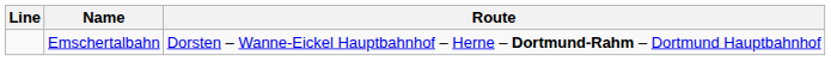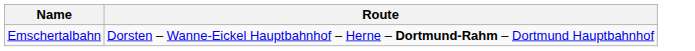- column: Line
